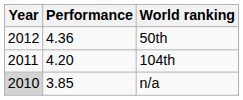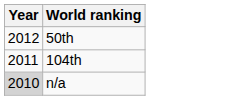- column: Performance | 4.36 | 4.20 | 3.85
